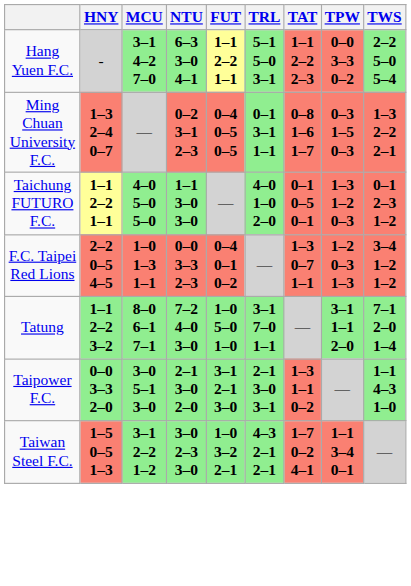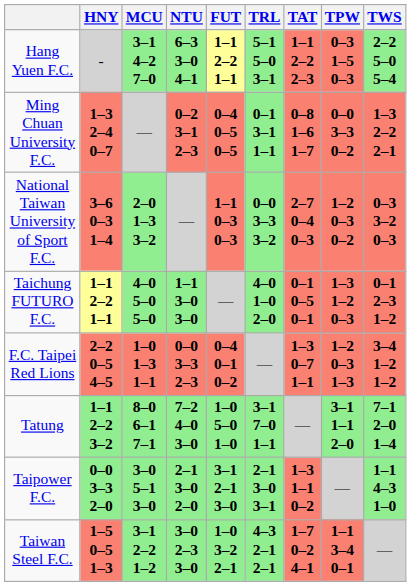Hang Yuen F.C. | TPW: 0–0 3–3 0–2 -> 0–3 1–5 0–3
Ming Chuan University F.C. | TPW: 0–3 1–5 0–3 -> 0–0 3–3 0–2
+ row: National Taiwan University of Sport F.C. | 3–6 0–3 1–4 | 2–0 1–3 3–2 | — | 1–1 0–3 0–3 | 0–0 3–3 3–2 | 2–7 0–4 0–3 | 1–2 0–3 0–2 | 0–3 3–2 0–3
